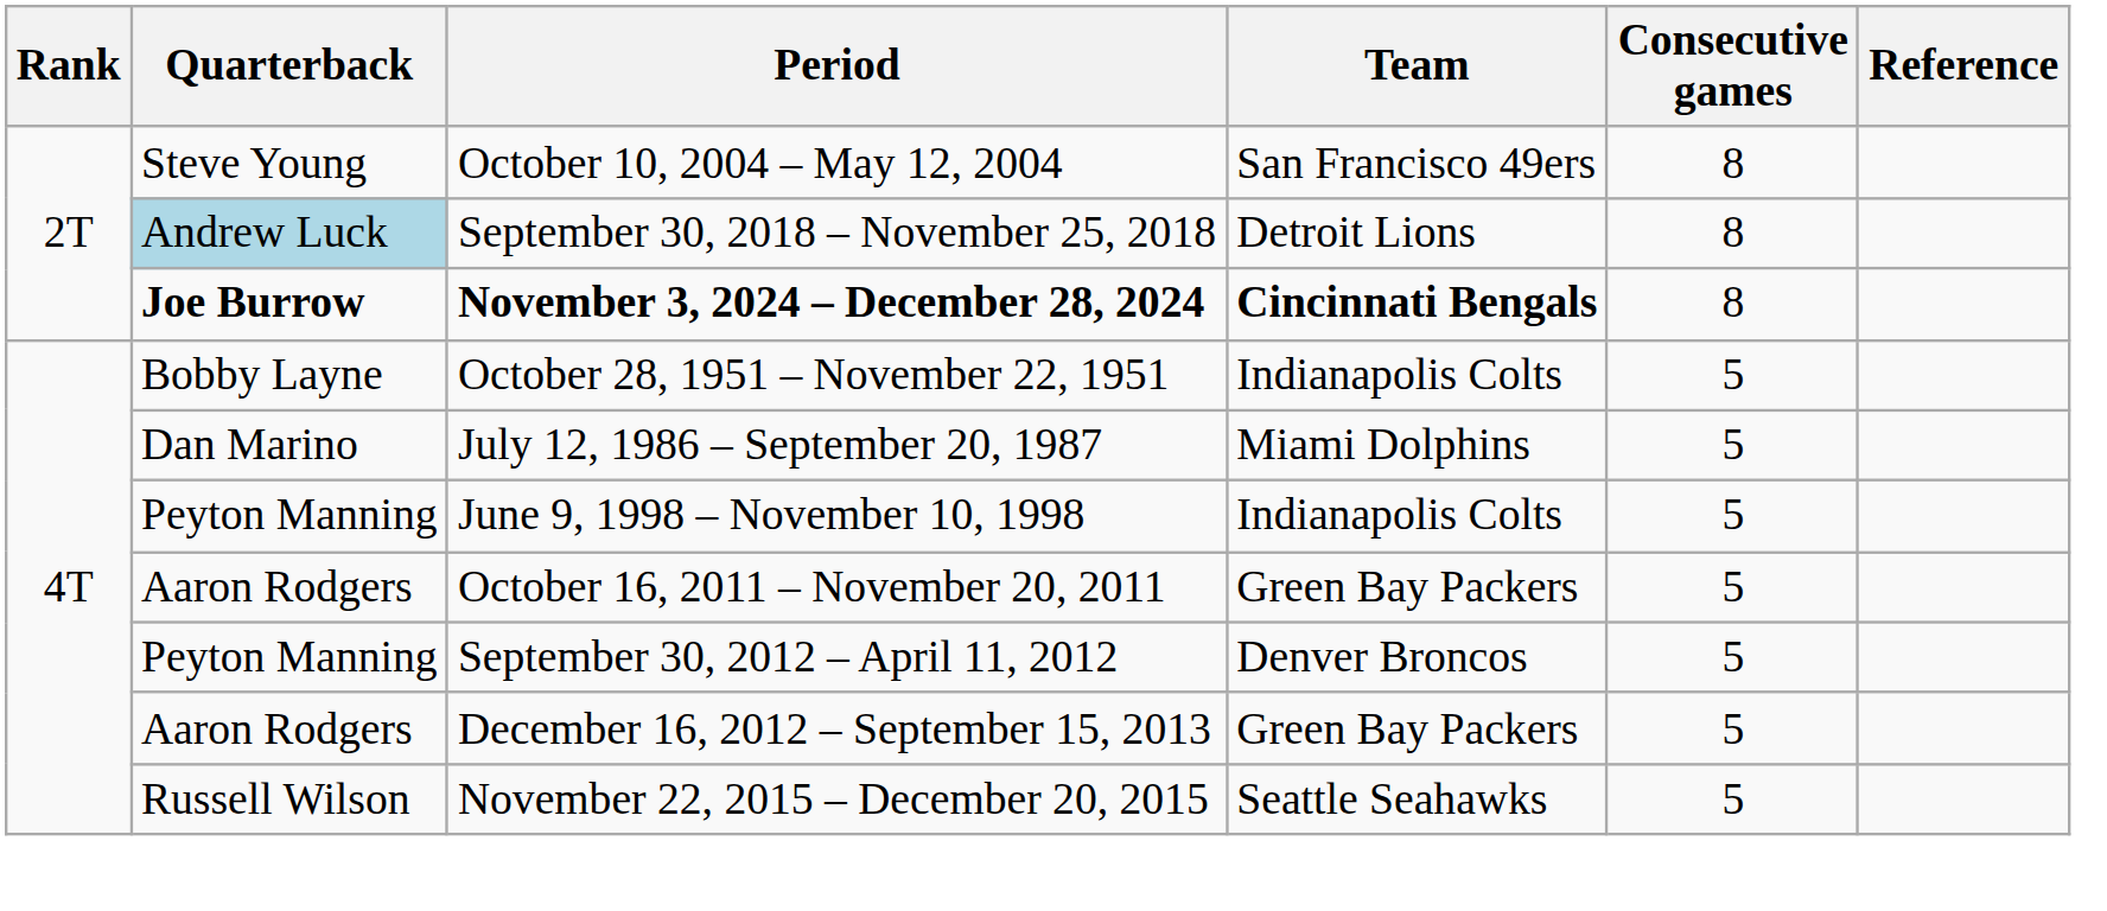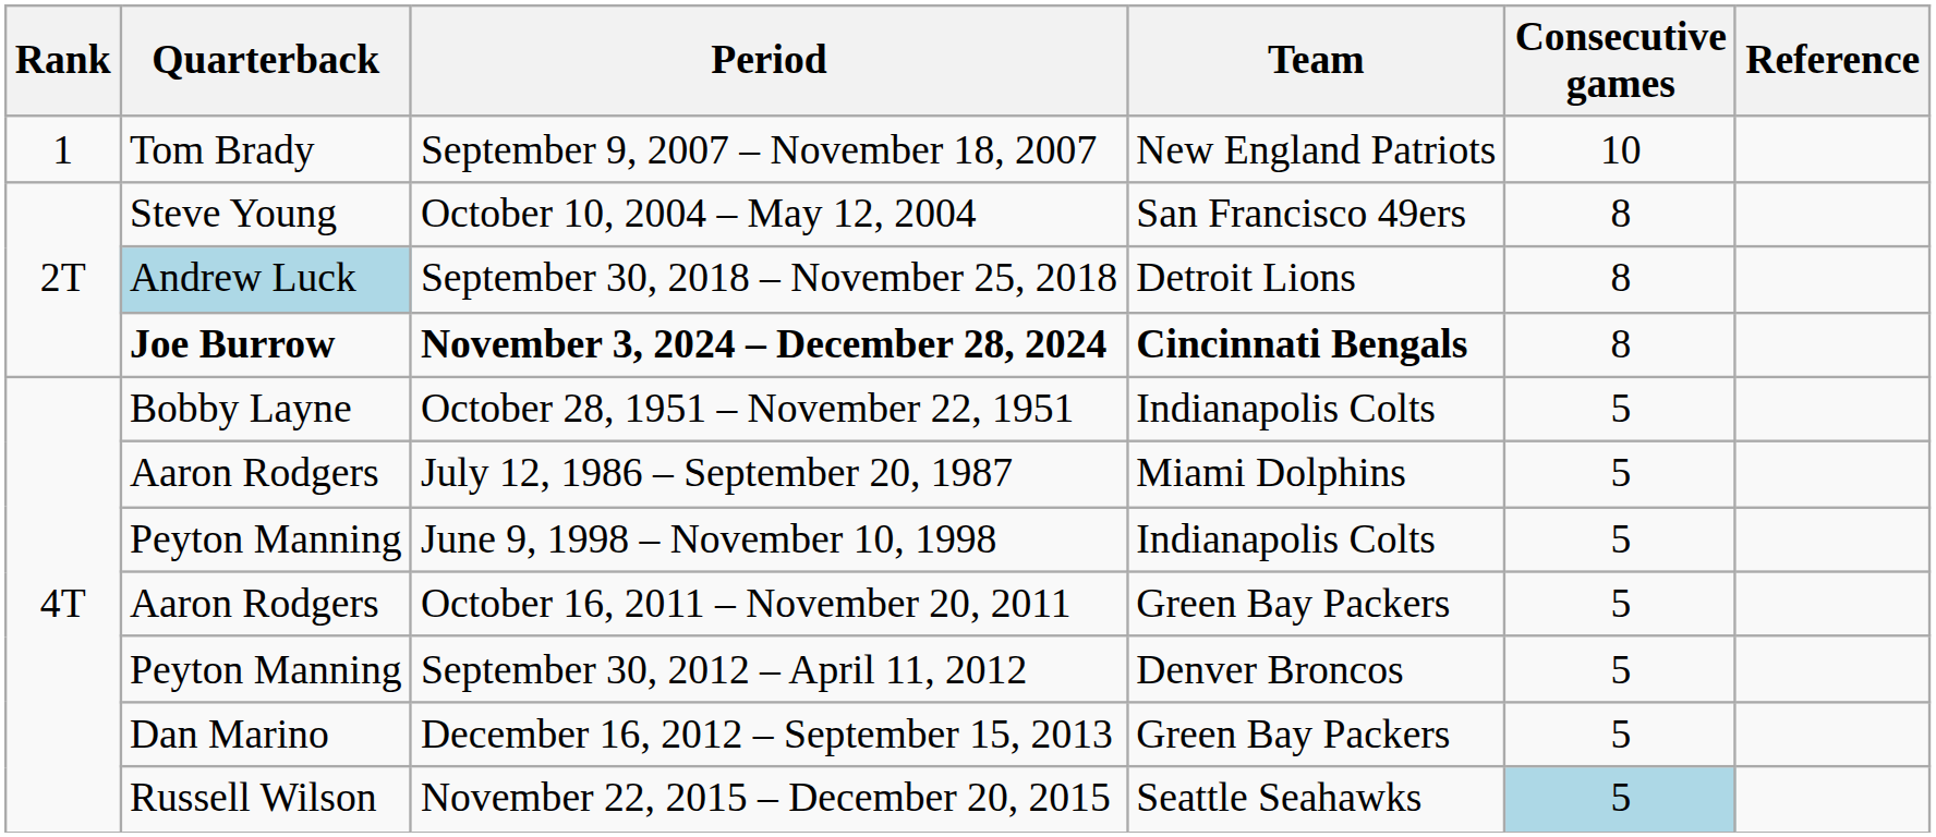+ row: 1 | Tom Brady | September 9, 2007 – November 18, 2007 | New England Patriots | 10
July 12, 1986 – September 20, 1987 | Quarterback: Dan Marino -> Aaron Rodgers
December 16, 2012 – September 15, 2013 | Quarterback: Aaron Rodgers -> Dan Marino
November 22, 2015 – December 20, 2015 | Consecutive games: no background -> lightblue background
